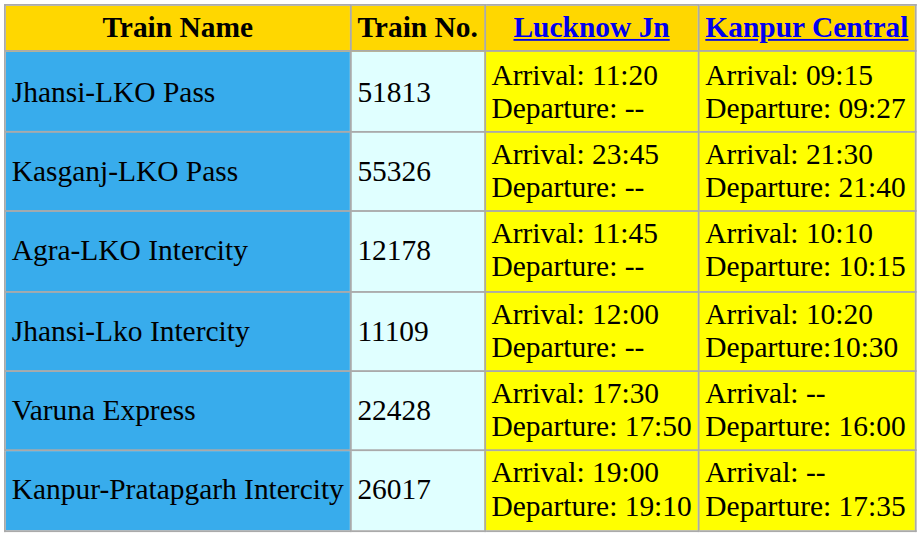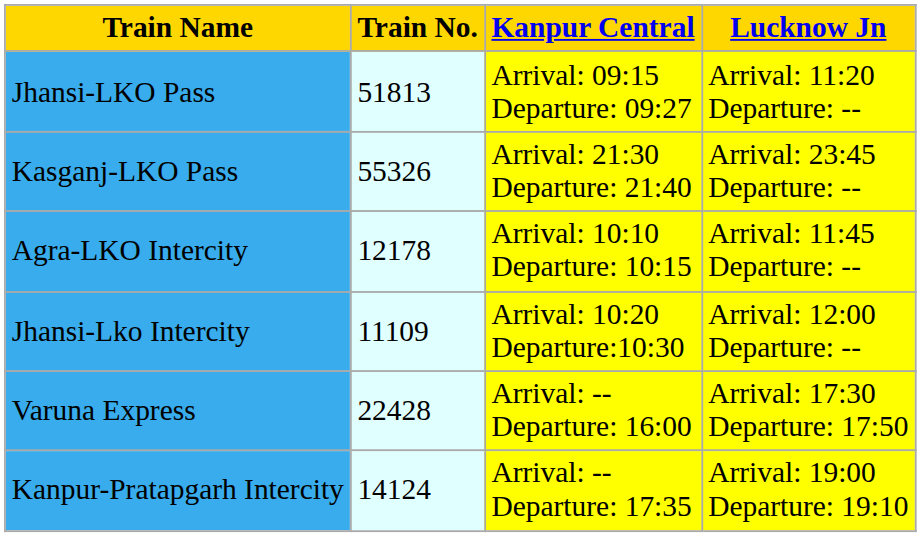columns swapped: Kanpur Central <-> Lucknow Jn
Kanpur-Pratapgarh Intercity | Train No.: 26017 -> 14124
